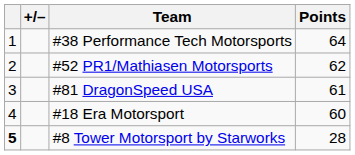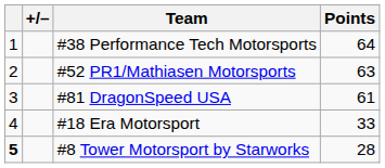#52 PR1/Mathiasen Motorsports | Points: 62 -> 63
#18 Era Motorsport | Points: 60 -> 33
